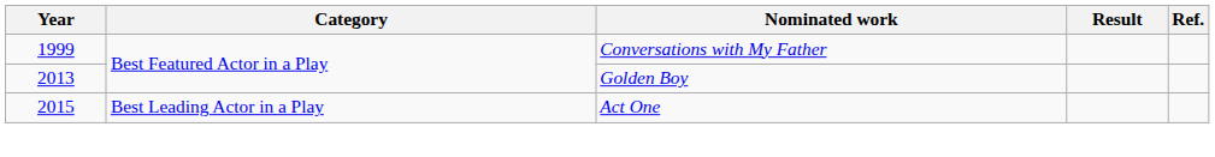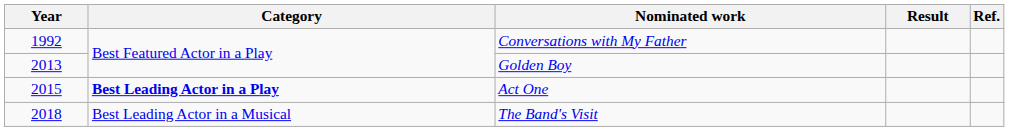Conversations with My Father | Year: 1999 -> 1992
Act One | Category: normal -> bold
+ row: 2018 | Best Leading Actor in a Musical | The Band's Visit
